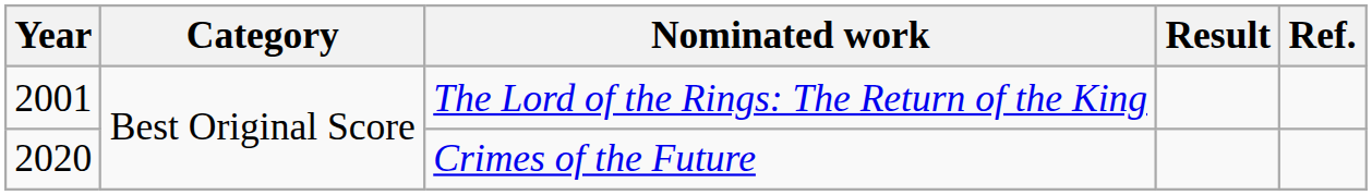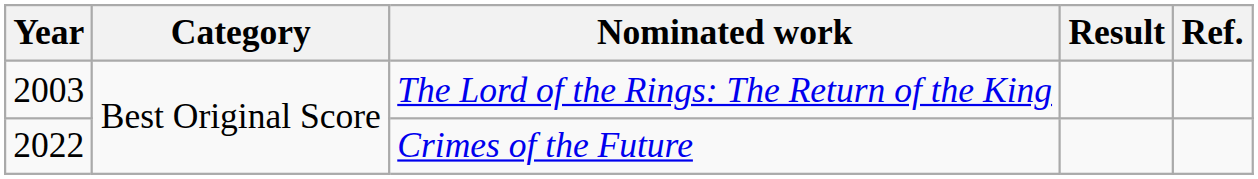The Lord of the Rings: The Return of the King | Year: 2001 -> 2003
Crimes of the Future | Year: 2020 -> 2022
